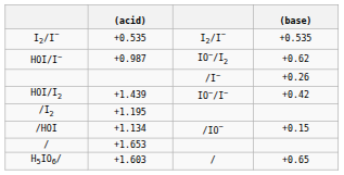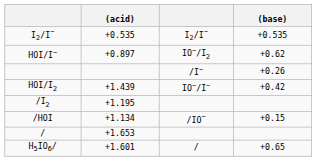HOI/I− | (acid): +0.987 -> +0.897
H5IO6/ | (acid): +1.603 -> +1.601
